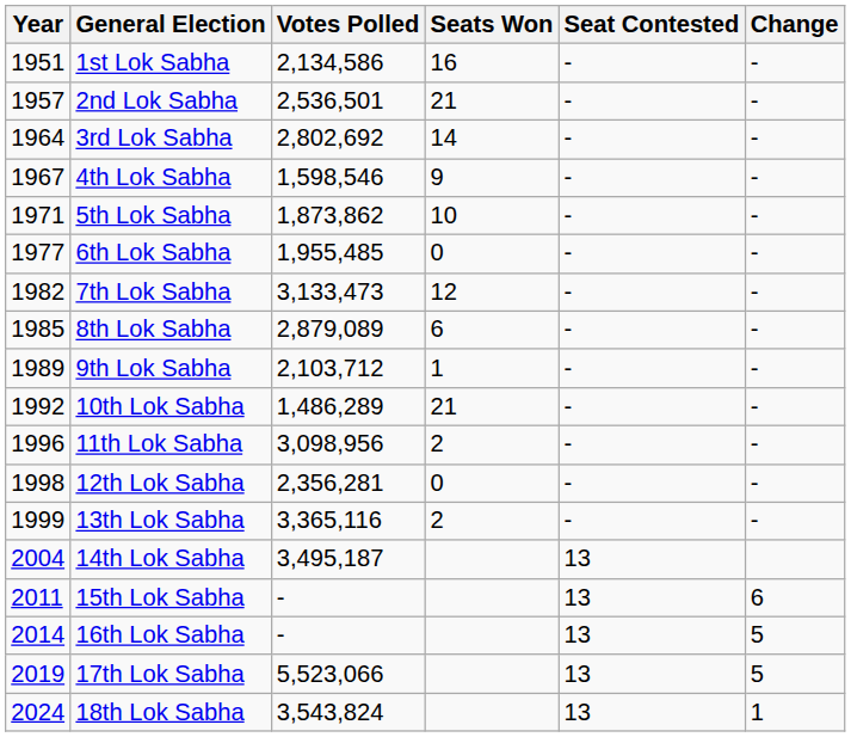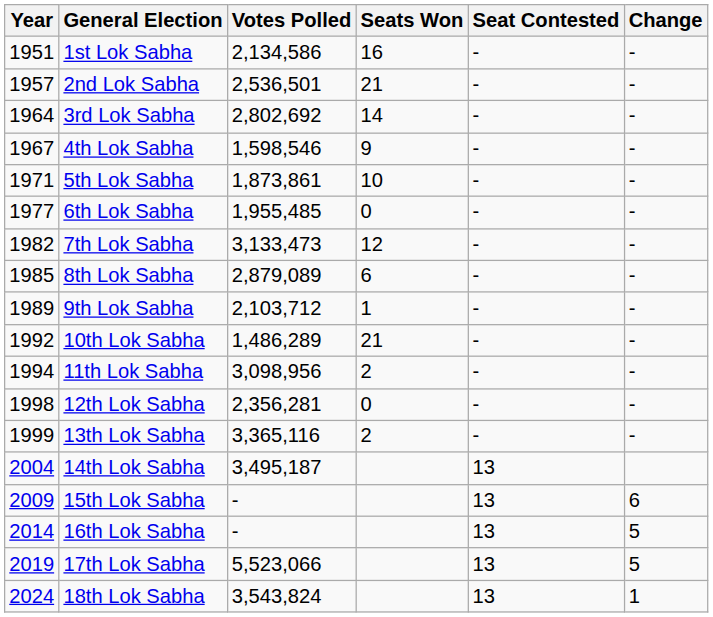5th Lok Sabha | Votes Polled: 1,873,862 -> 1,873,861
11th Lok Sabha | Year: 1996 -> 1994
15th Lok Sabha | Year: 2011 -> 2009
